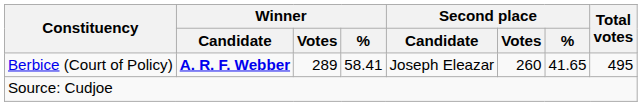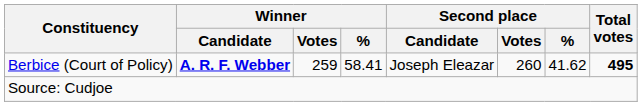Berbice (Court of Policy) | Winner / Votes: 289 -> 259
Berbice (Court of Policy) | Second place / %: 41.65 -> 41.62
Berbice (Court of Policy) | Total votes: normal -> bold
